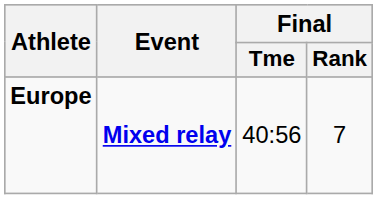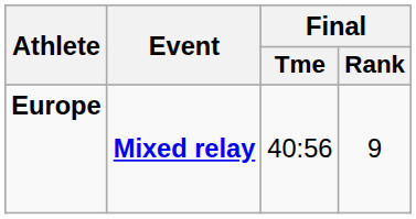Europe | Final / Rank: 7 -> 9
